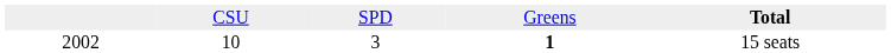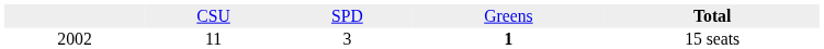2002 | column 2: 10 -> 11
